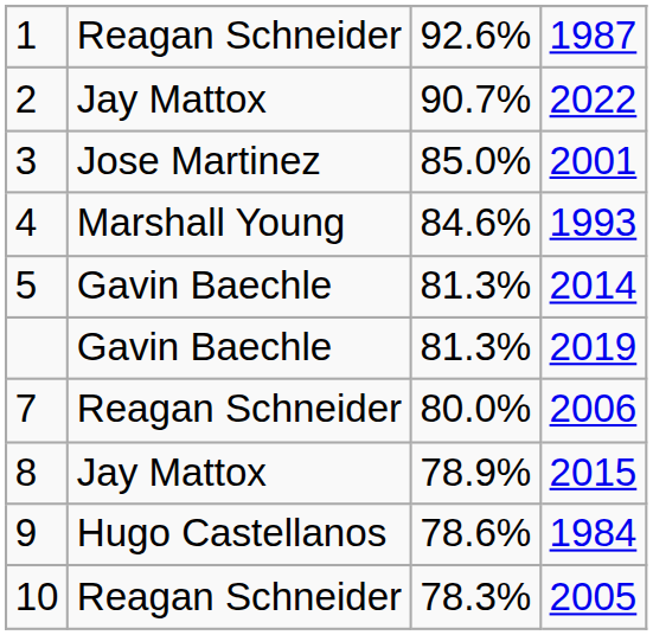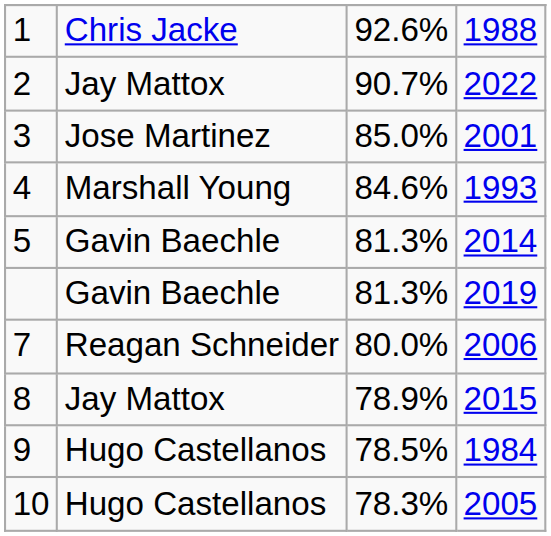1 | column 2: Reagan Schneider -> Chris Jacke
1 | column 4: 1987 -> 1988
9 | column 3: 78.6% -> 78.5%
10 | column 2: Reagan Schneider -> Hugo Castellanos
